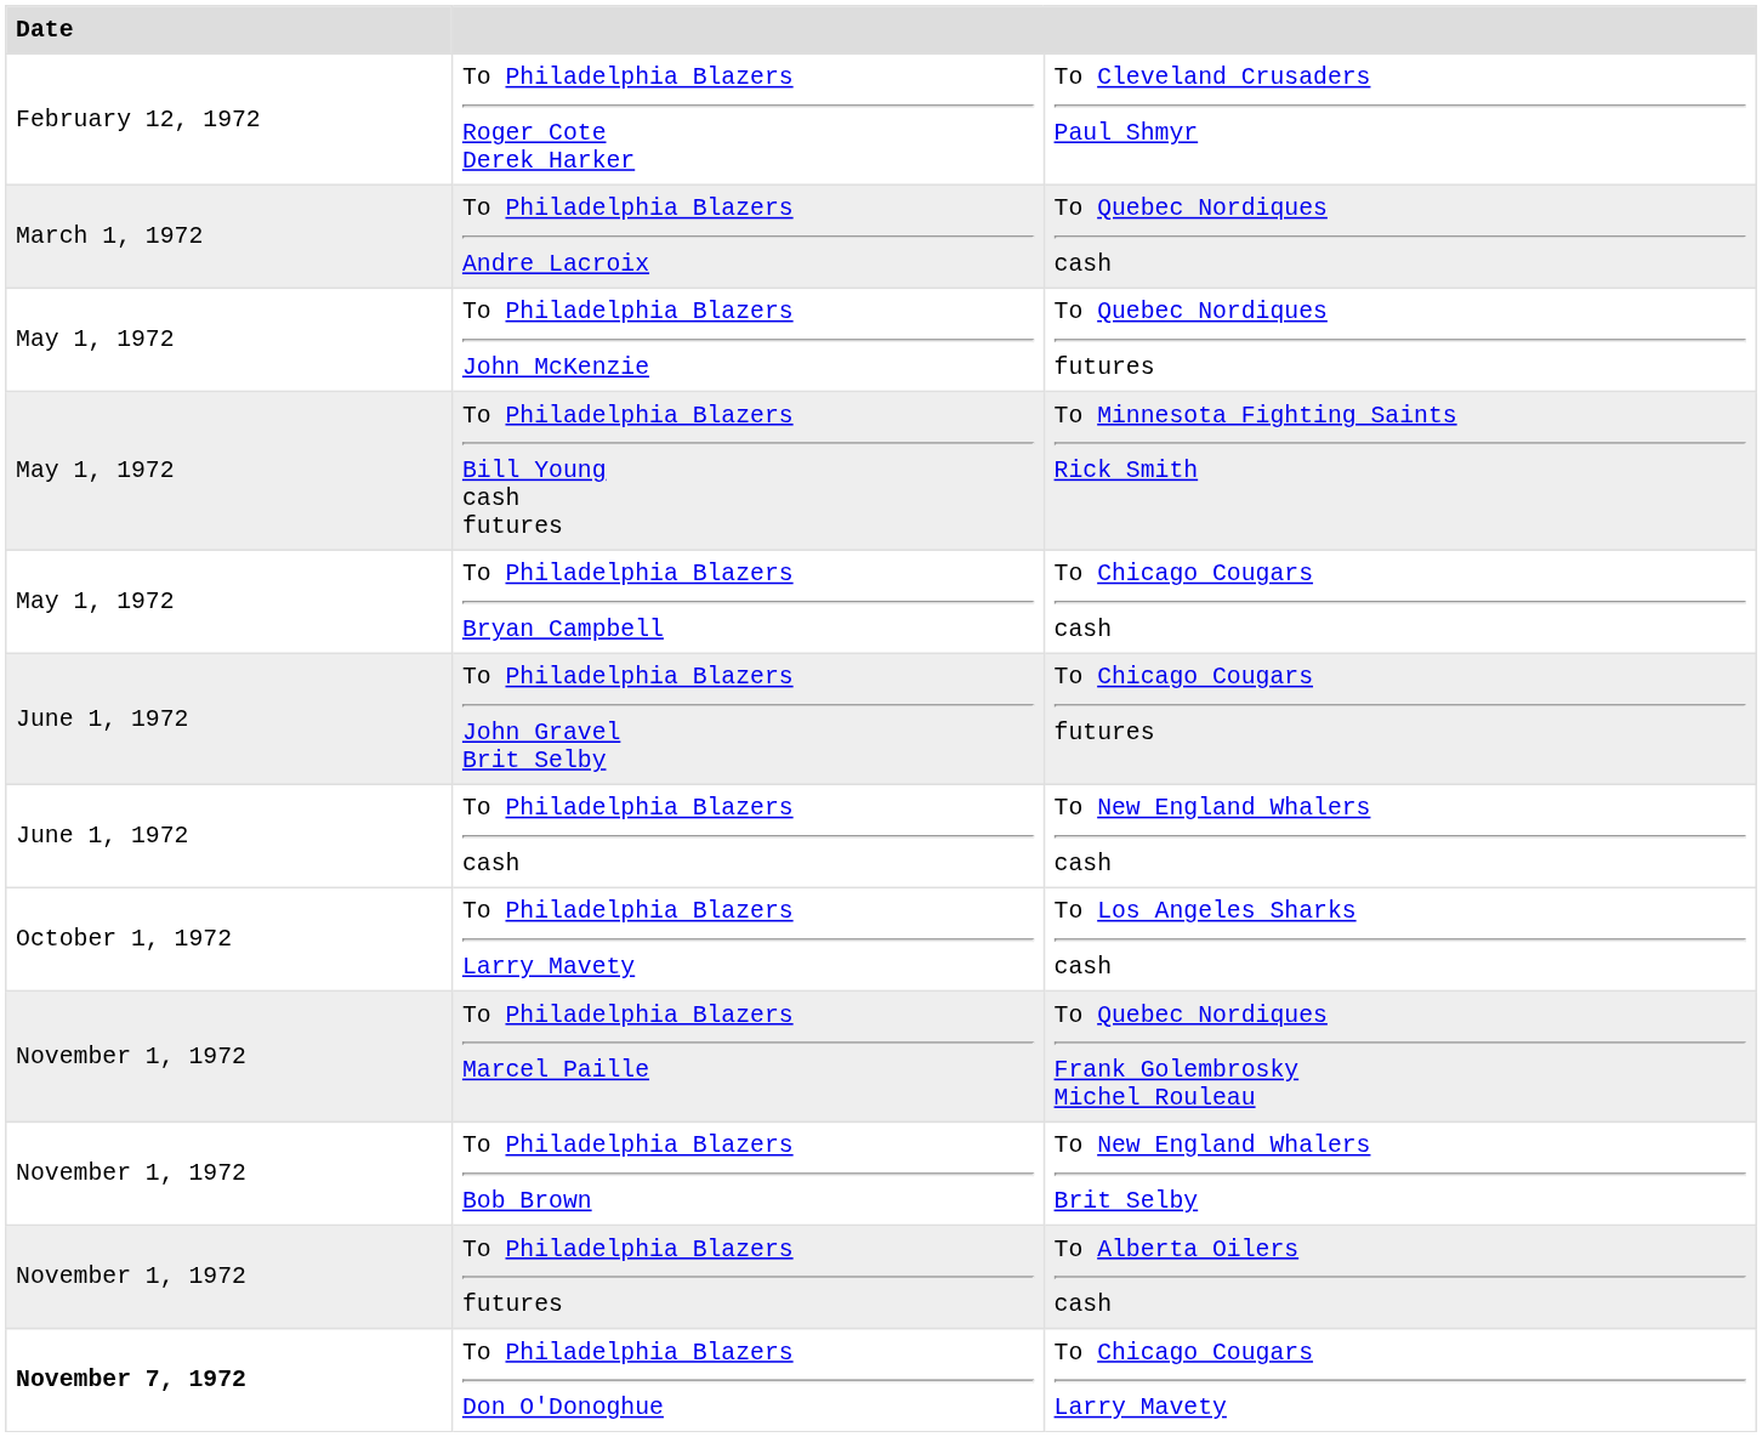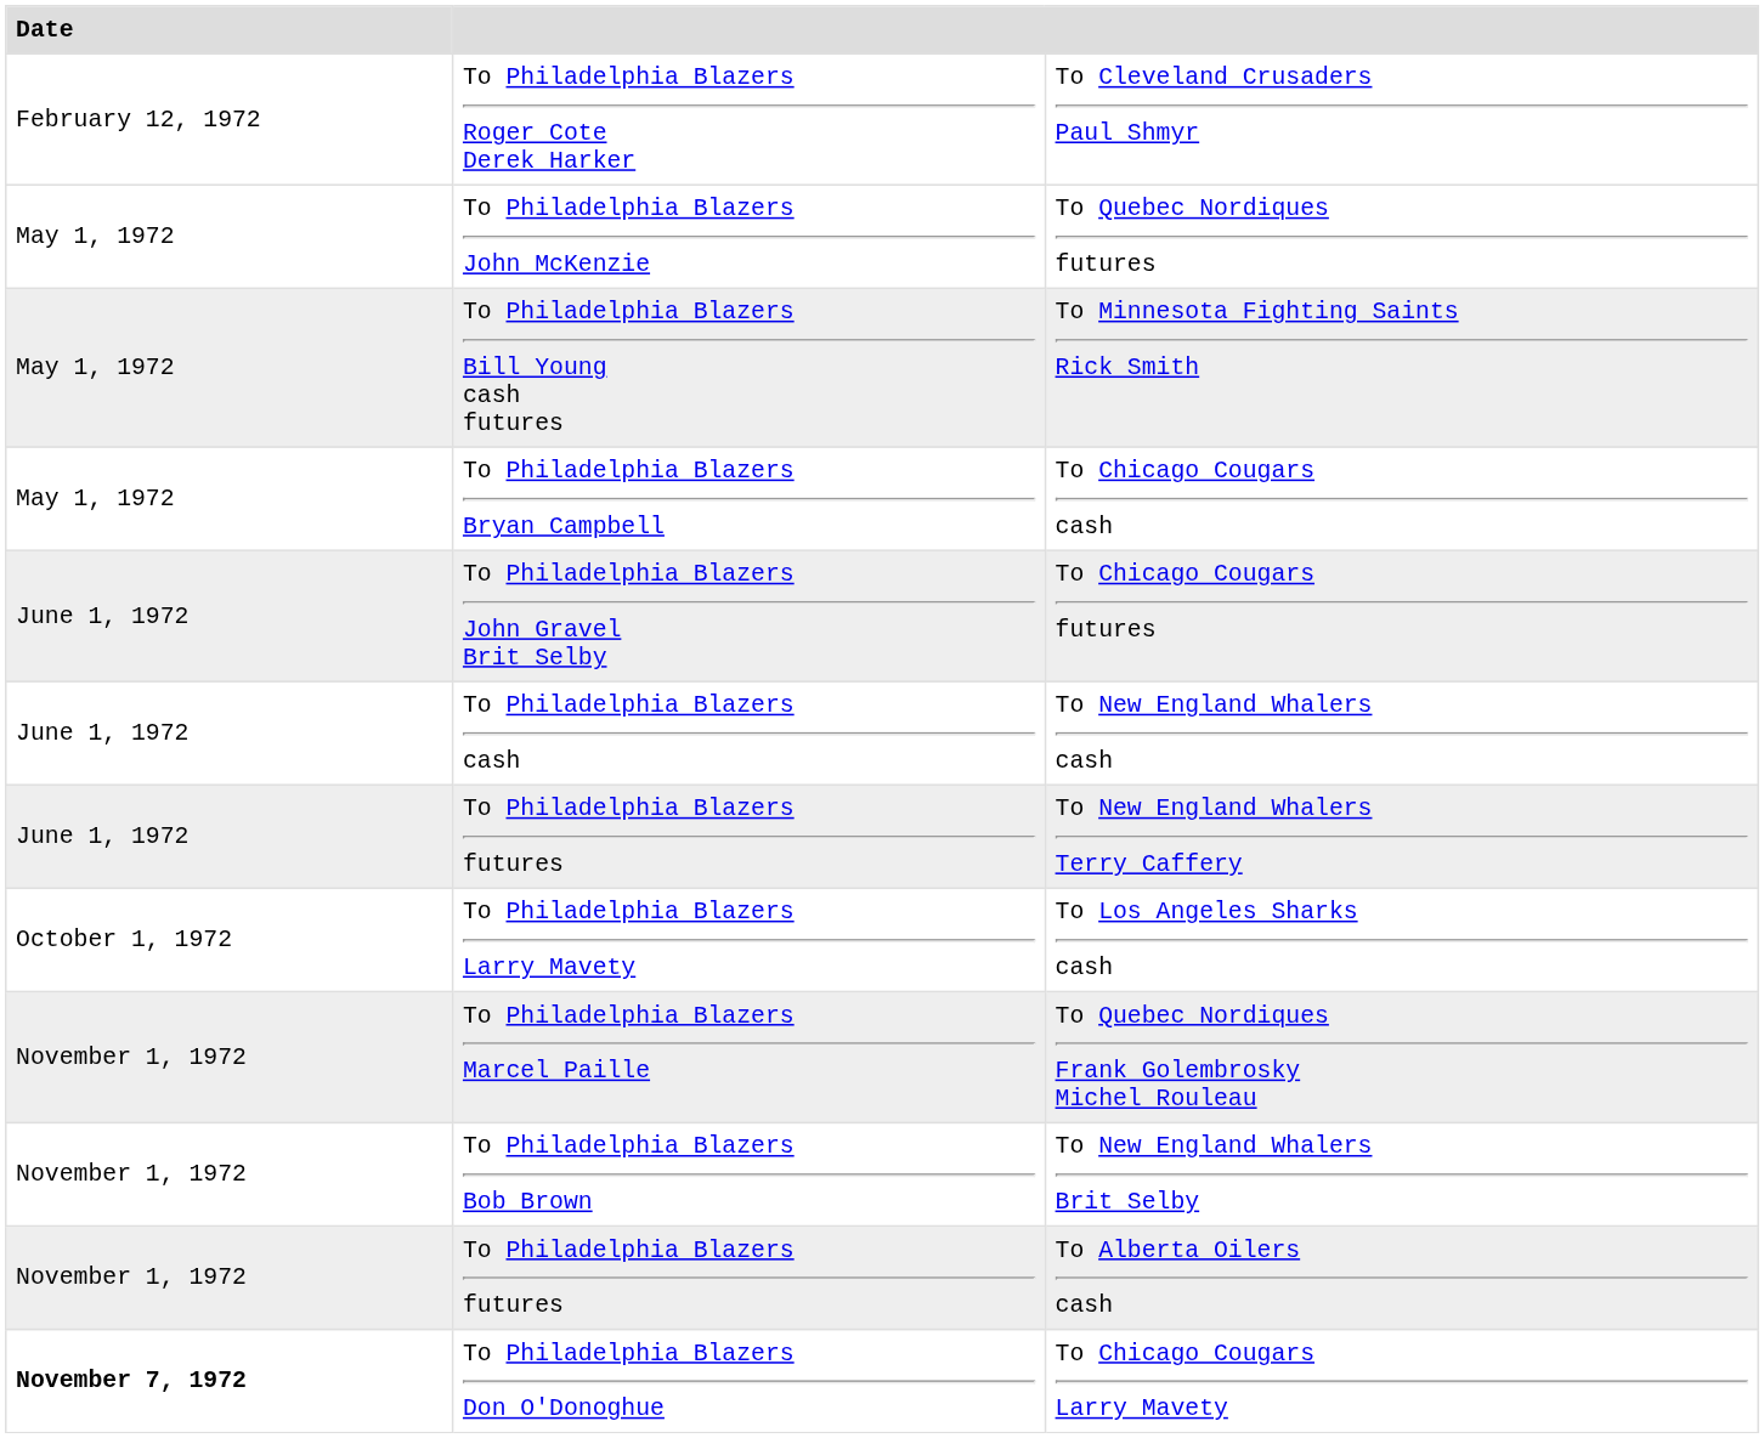- row: March 1, 1972 | To Philadelphia Blazers Andre Lacroix | To Quebec Nordiques cash
+ row: June 1, 1972 | To Philadelphia Blazers futures | To New England Whalers Terry Caffery
